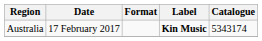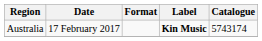Australia | Catalogue: 5343174 -> 5743174
